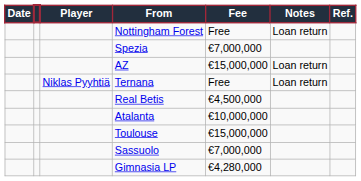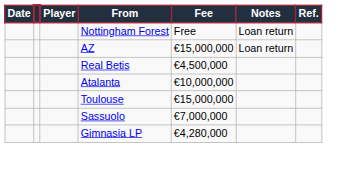- row: Spezia | €7,000,000
- row: Niklas Pyyhtiä | Ternana | Free | Loan return
